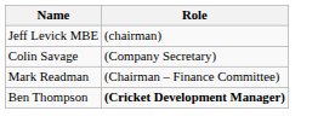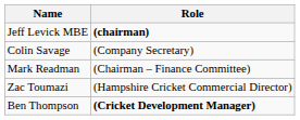Jeff Levick MBE | Role: normal -> bold
+ row: Zac Toumazi | (Hampshire Cricket Commercial Director)
